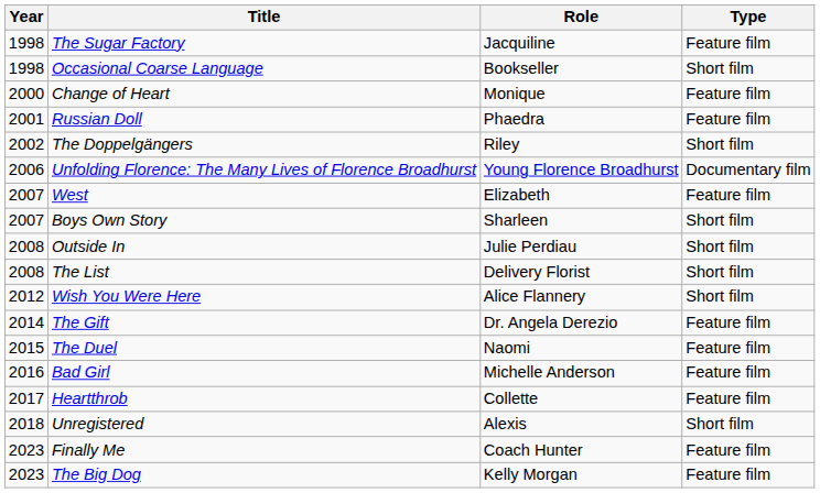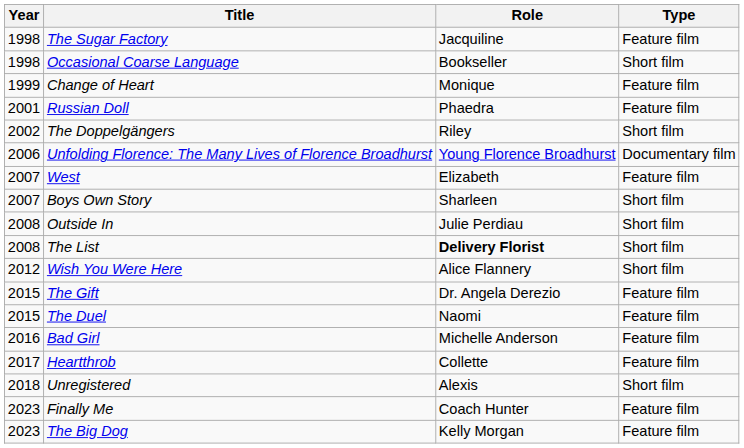Change of Heart | Year: 2000 -> 1999
The List | Role: normal -> bold
The Gift | Year: 2014 -> 2015
